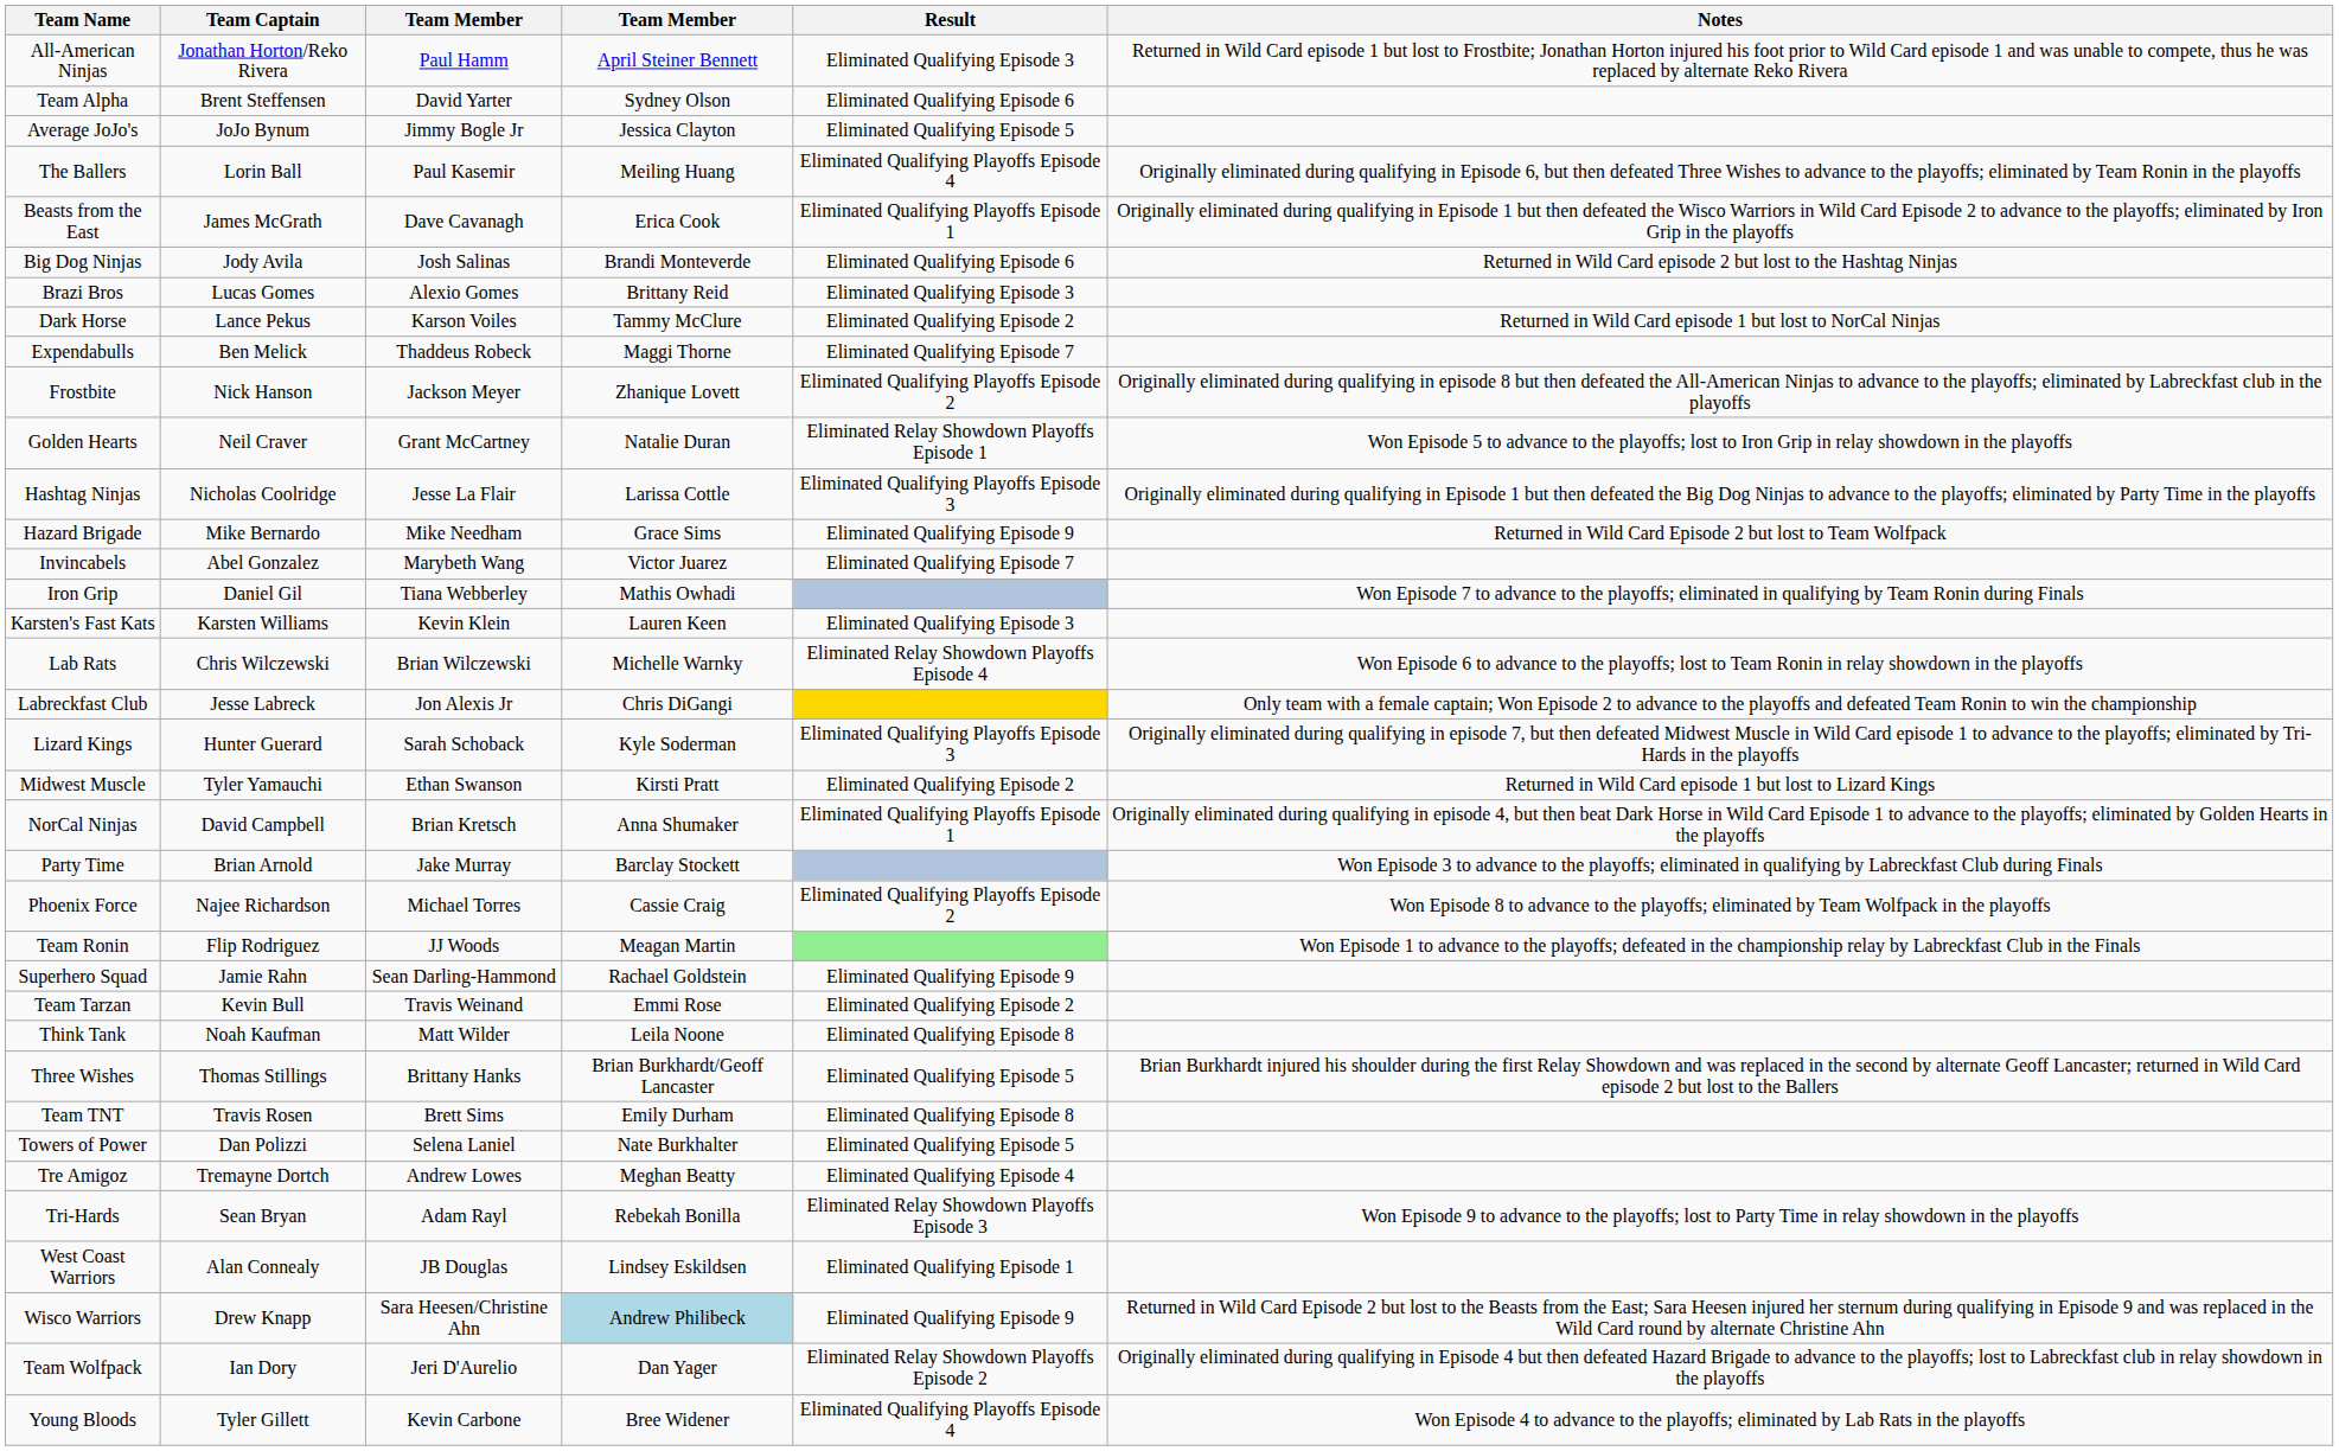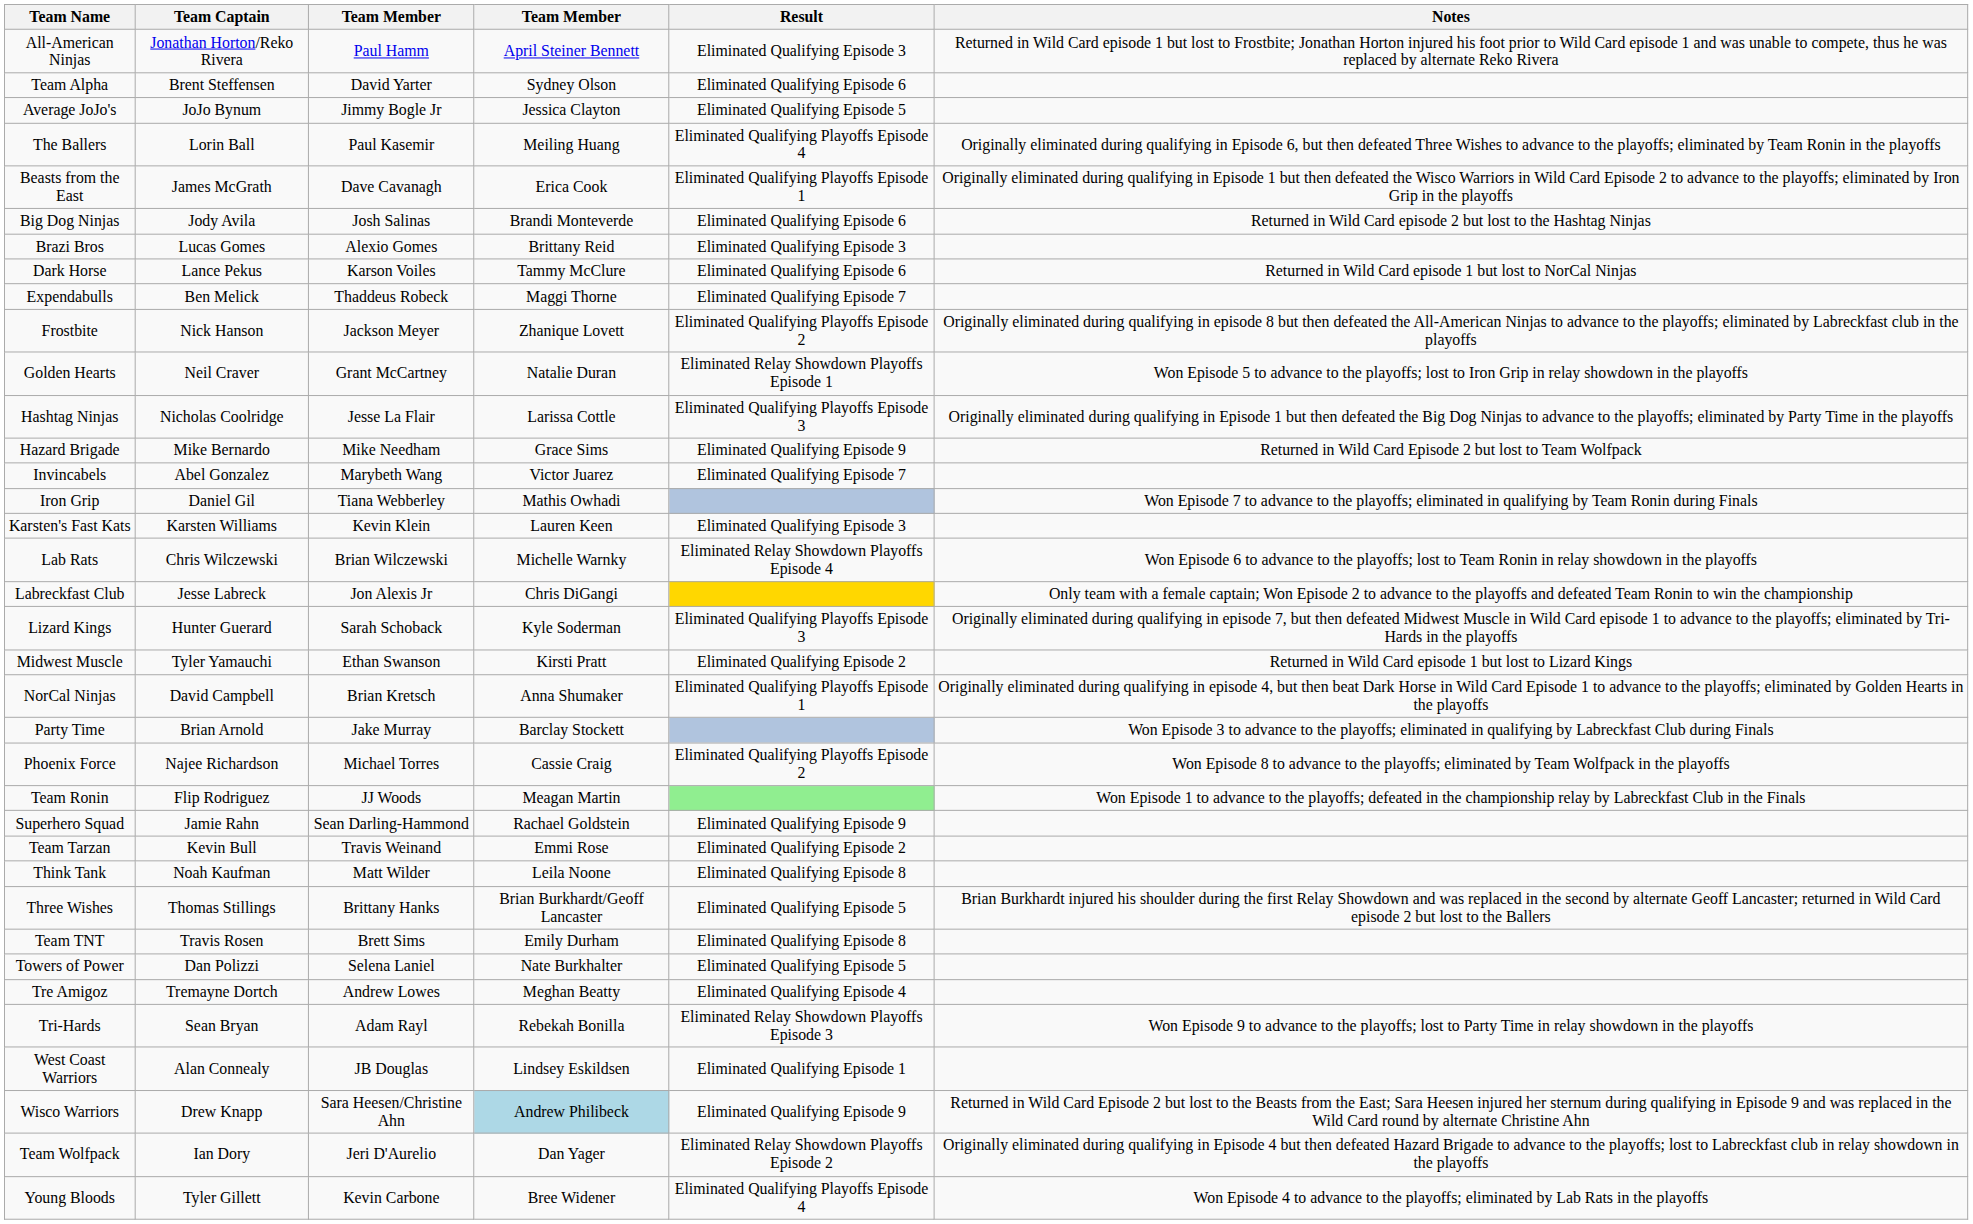Dark Horse | Result: Eliminated Qualifying Episode 2 -> Eliminated Qualifying Episode 6
